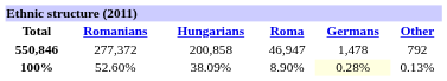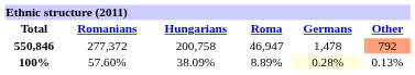550,846 | Hungarians: 200,858 -> 200,758
550,846 | Other: no background -> lightsalmon background
100% | Romanians: 52.60% -> 57.60%
100% | Roma: 8.90% -> 8.89%
